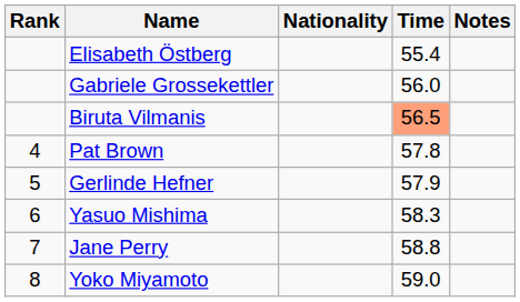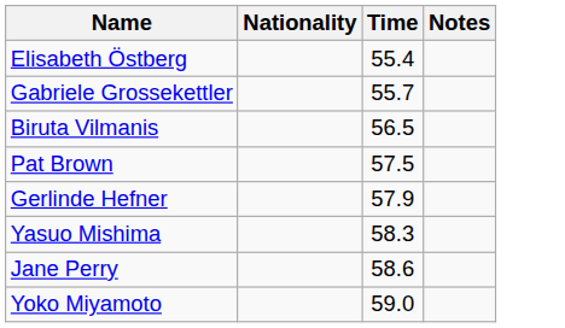- column: Rank | 4 | 5 | 6 | 7 | 8
Gabriele Grossekettler | Time: 56.0 -> 55.7
Biruta Vilmanis | Time: lightsalmon background -> no background
Pat Brown | Time: 57.8 -> 57.5
Jane Perry | Time: 58.8 -> 58.6
